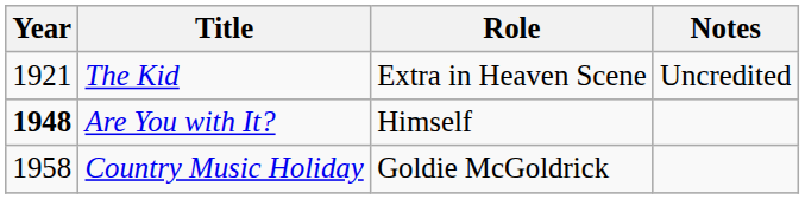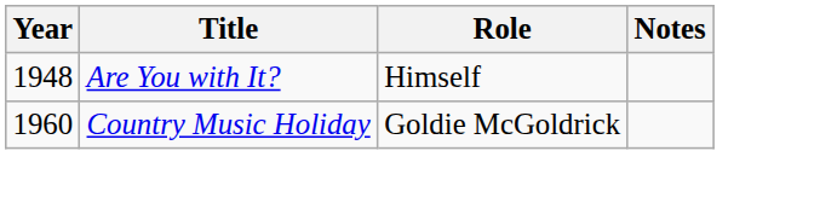- row: 1921 | The Kid | Extra in Heaven Scene | Uncredited
Are You with It? | Year: bold -> normal
Country Music Holiday | Year: 1958 -> 1960
